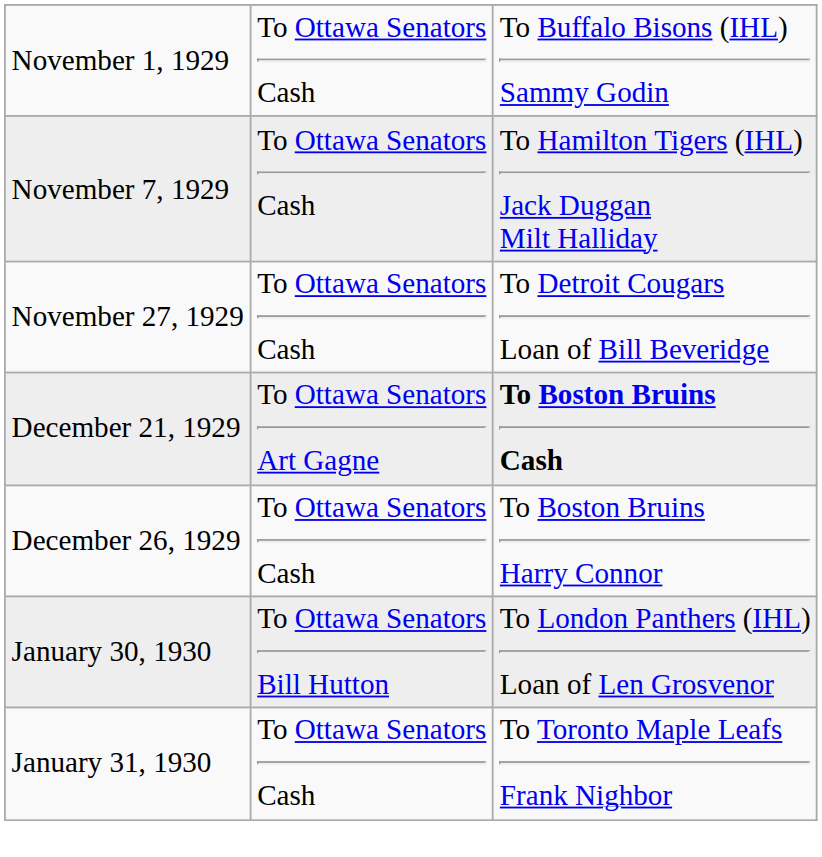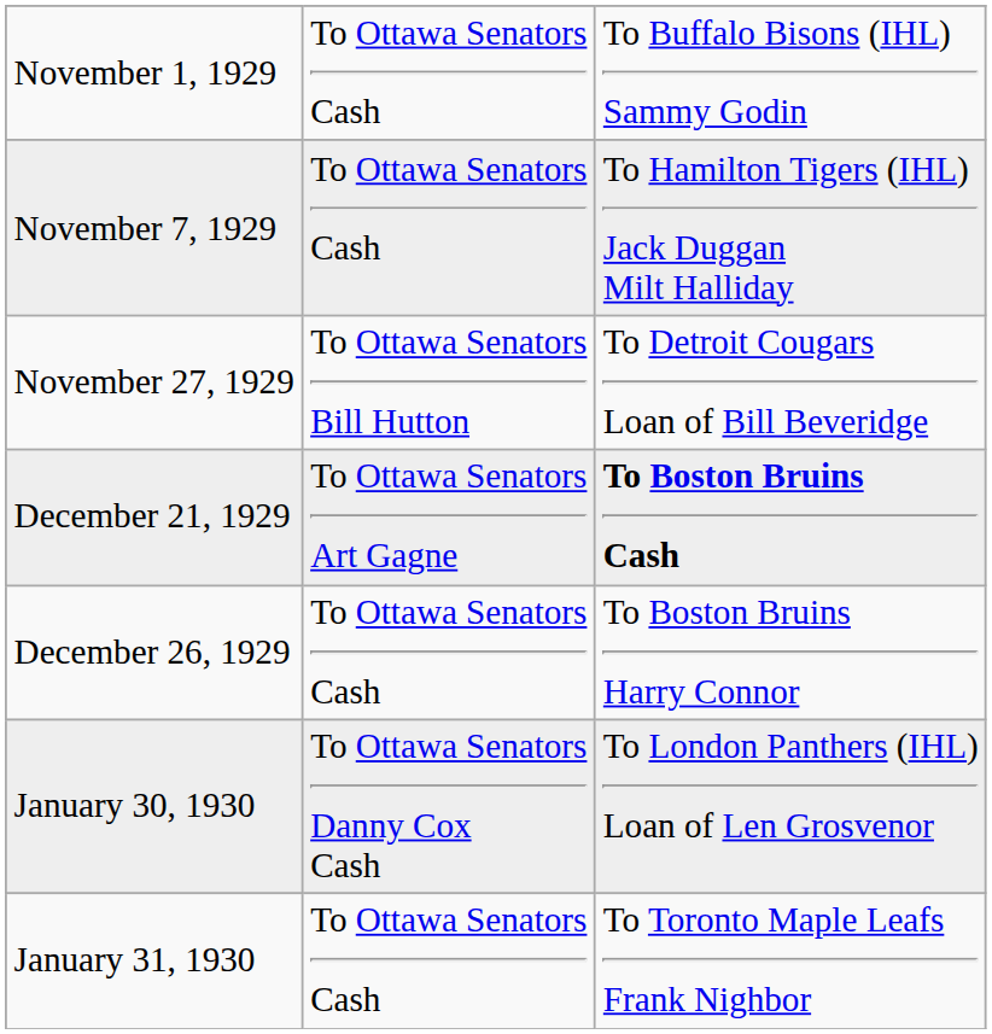November 27, 1929 | column 2: To Ottawa Senators Cash -> To Ottawa Senators Bill Hutton
January 30, 1930 | column 2: To Ottawa Senators Bill Hutton -> To Ottawa Senators Danny Cox Cash
